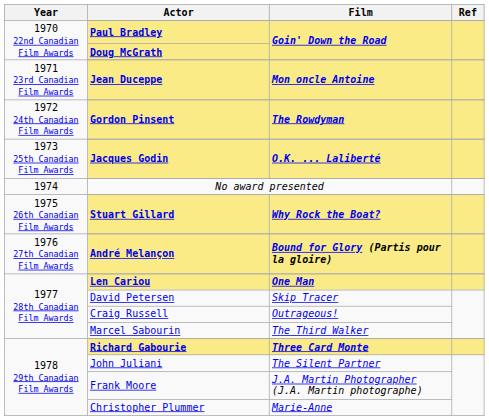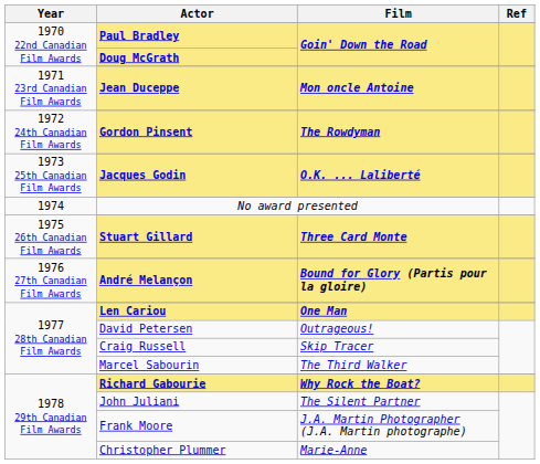Stuart Gillard | Film: Why Rock the Boat? -> Three Card Monte
David Petersen | Film: Skip Tracer -> Outrageous!
Craig Russell | Film: Outrageous! -> Skip Tracer
Richard Gabourie | Film: Three Card Monte -> Why Rock the Boat?
